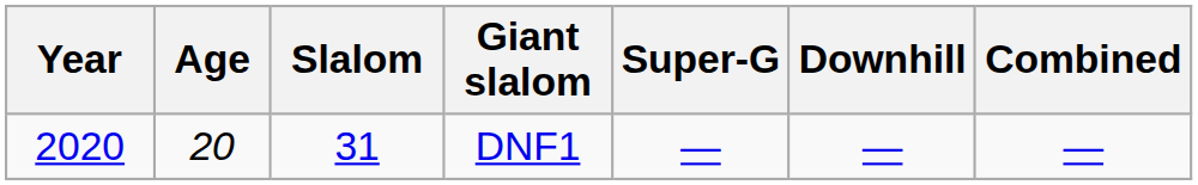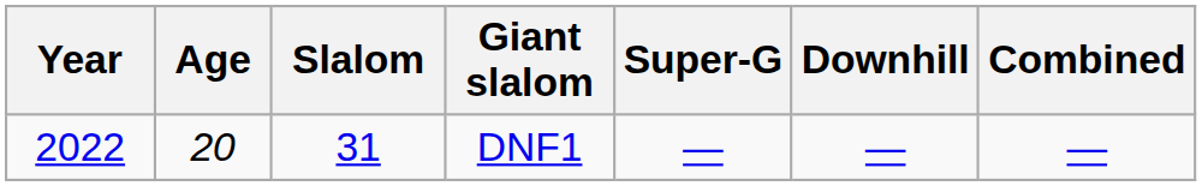DNF1 | Year: 2020 -> 2022
